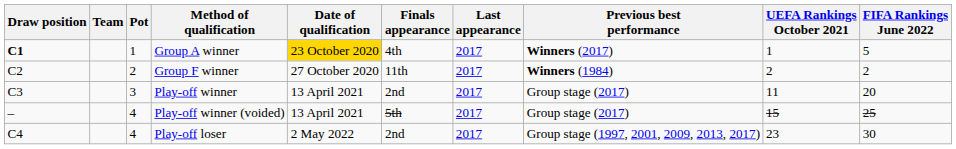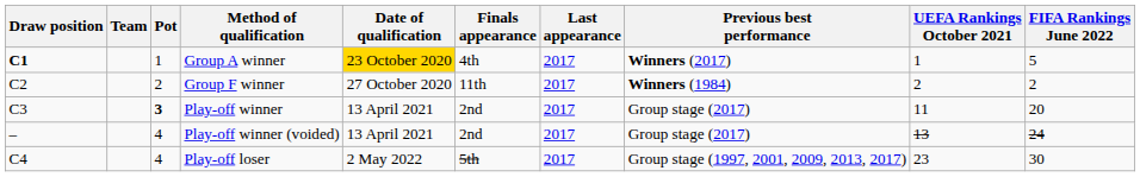Play-off winner | Pot: normal -> bold
Play-off winner (voided) | Finals appearance: 5th -> 2nd
Play-off winner (voided) | UEFA Rankings October 2021: 15 -> 13
Play-off winner (voided) | FIFA Rankings June 2022: 25 -> 24
Play-off loser | Finals appearance: 2nd -> 5th
